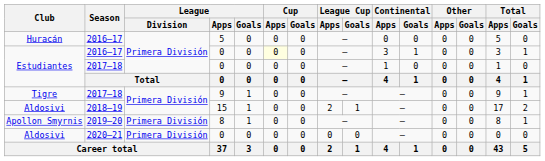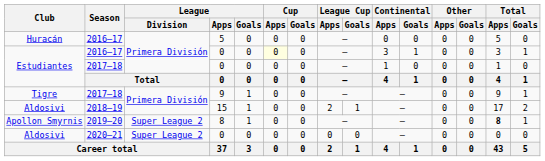Apollon Smyrnis | League / Division: Primera División -> Super League 2
Apollon Smyrnis | Total / Apps: normal -> bold
Aldosivi / 2020–21 | League / Division: Primera División -> Super League 2
